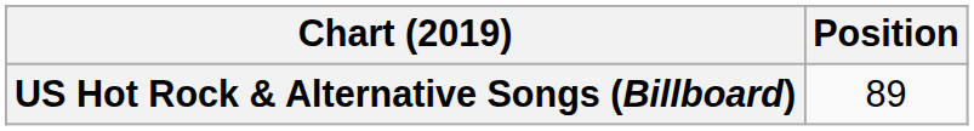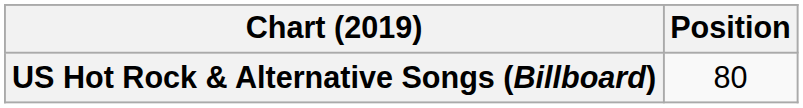US Hot Rock & Alternative Songs (Billboard) | Position: 89 -> 80
